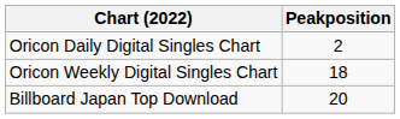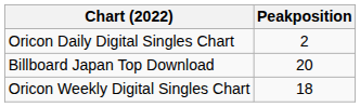rows swapped: Oricon Weekly Digital Singles Chart <-> Billboard Japan Top Download
